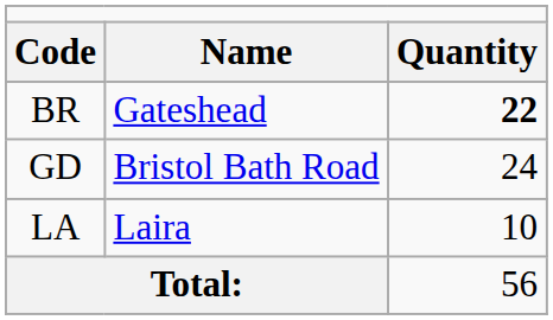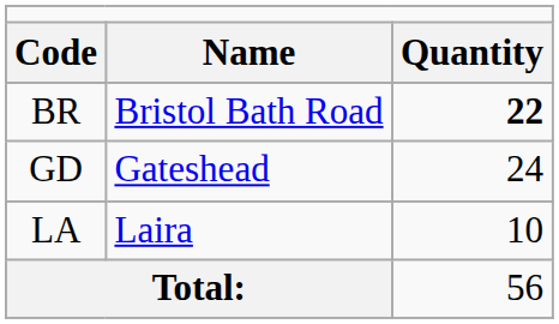BR | column 2: Gateshead -> Bristol Bath Road
GD | column 2: Bristol Bath Road -> Gateshead
